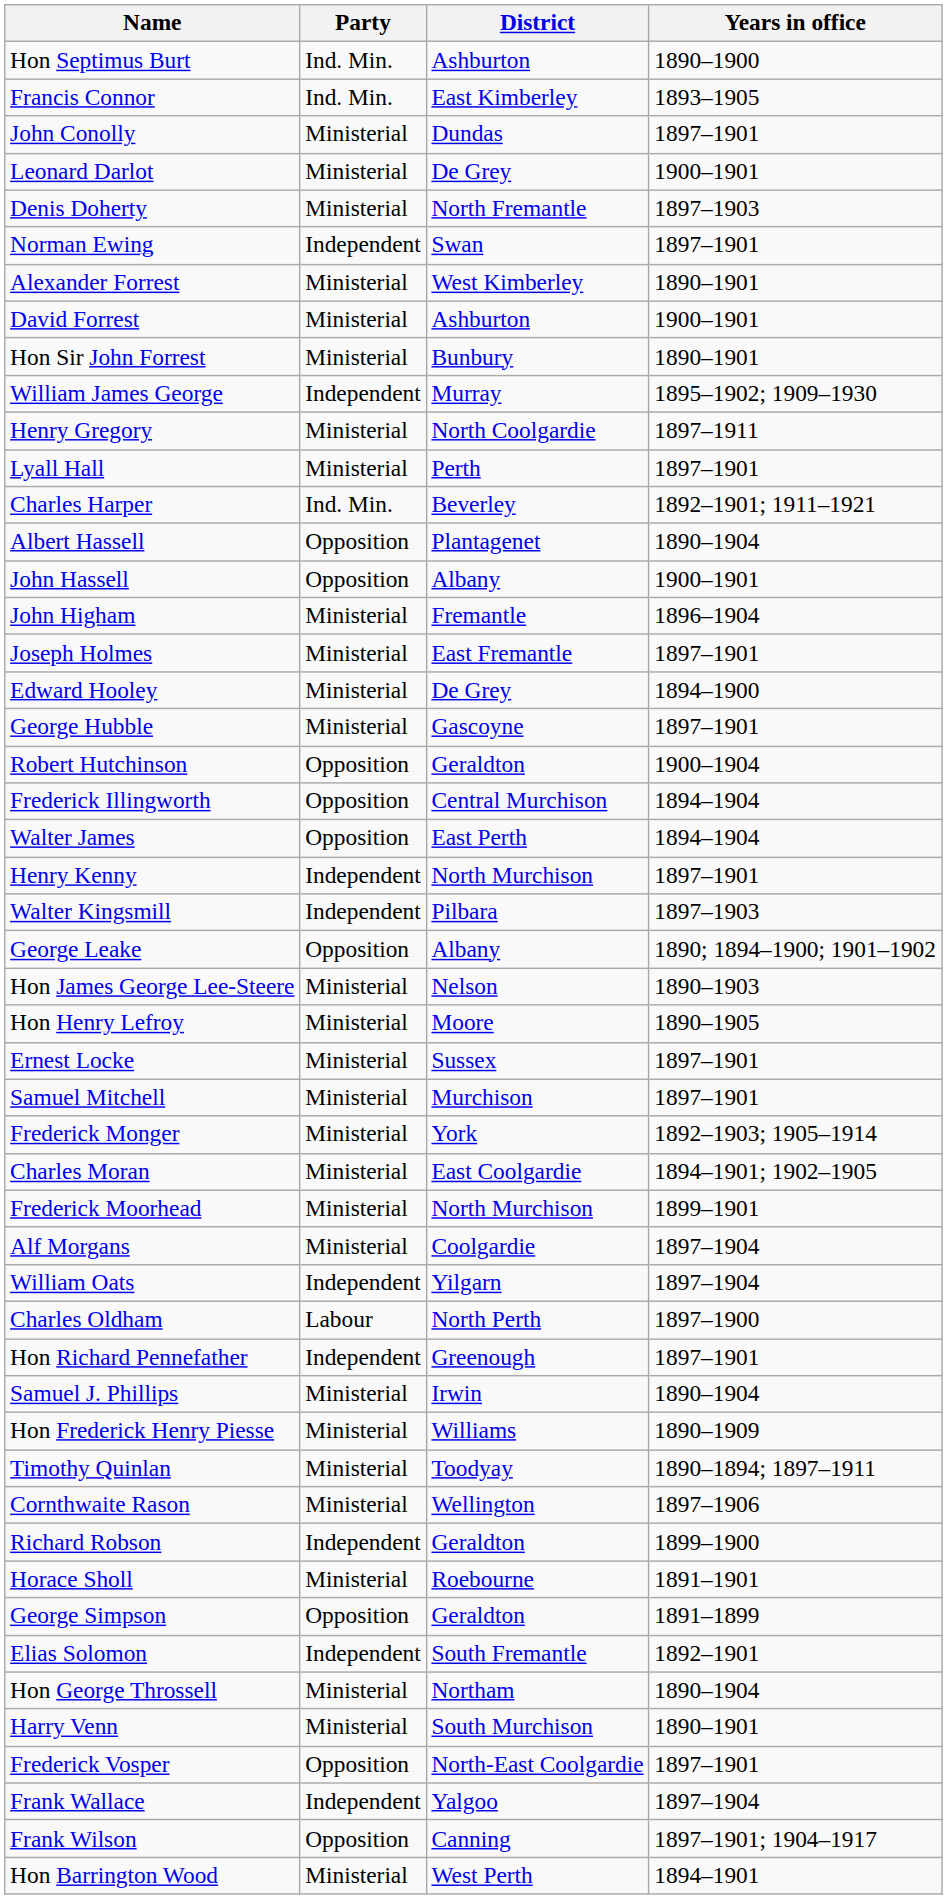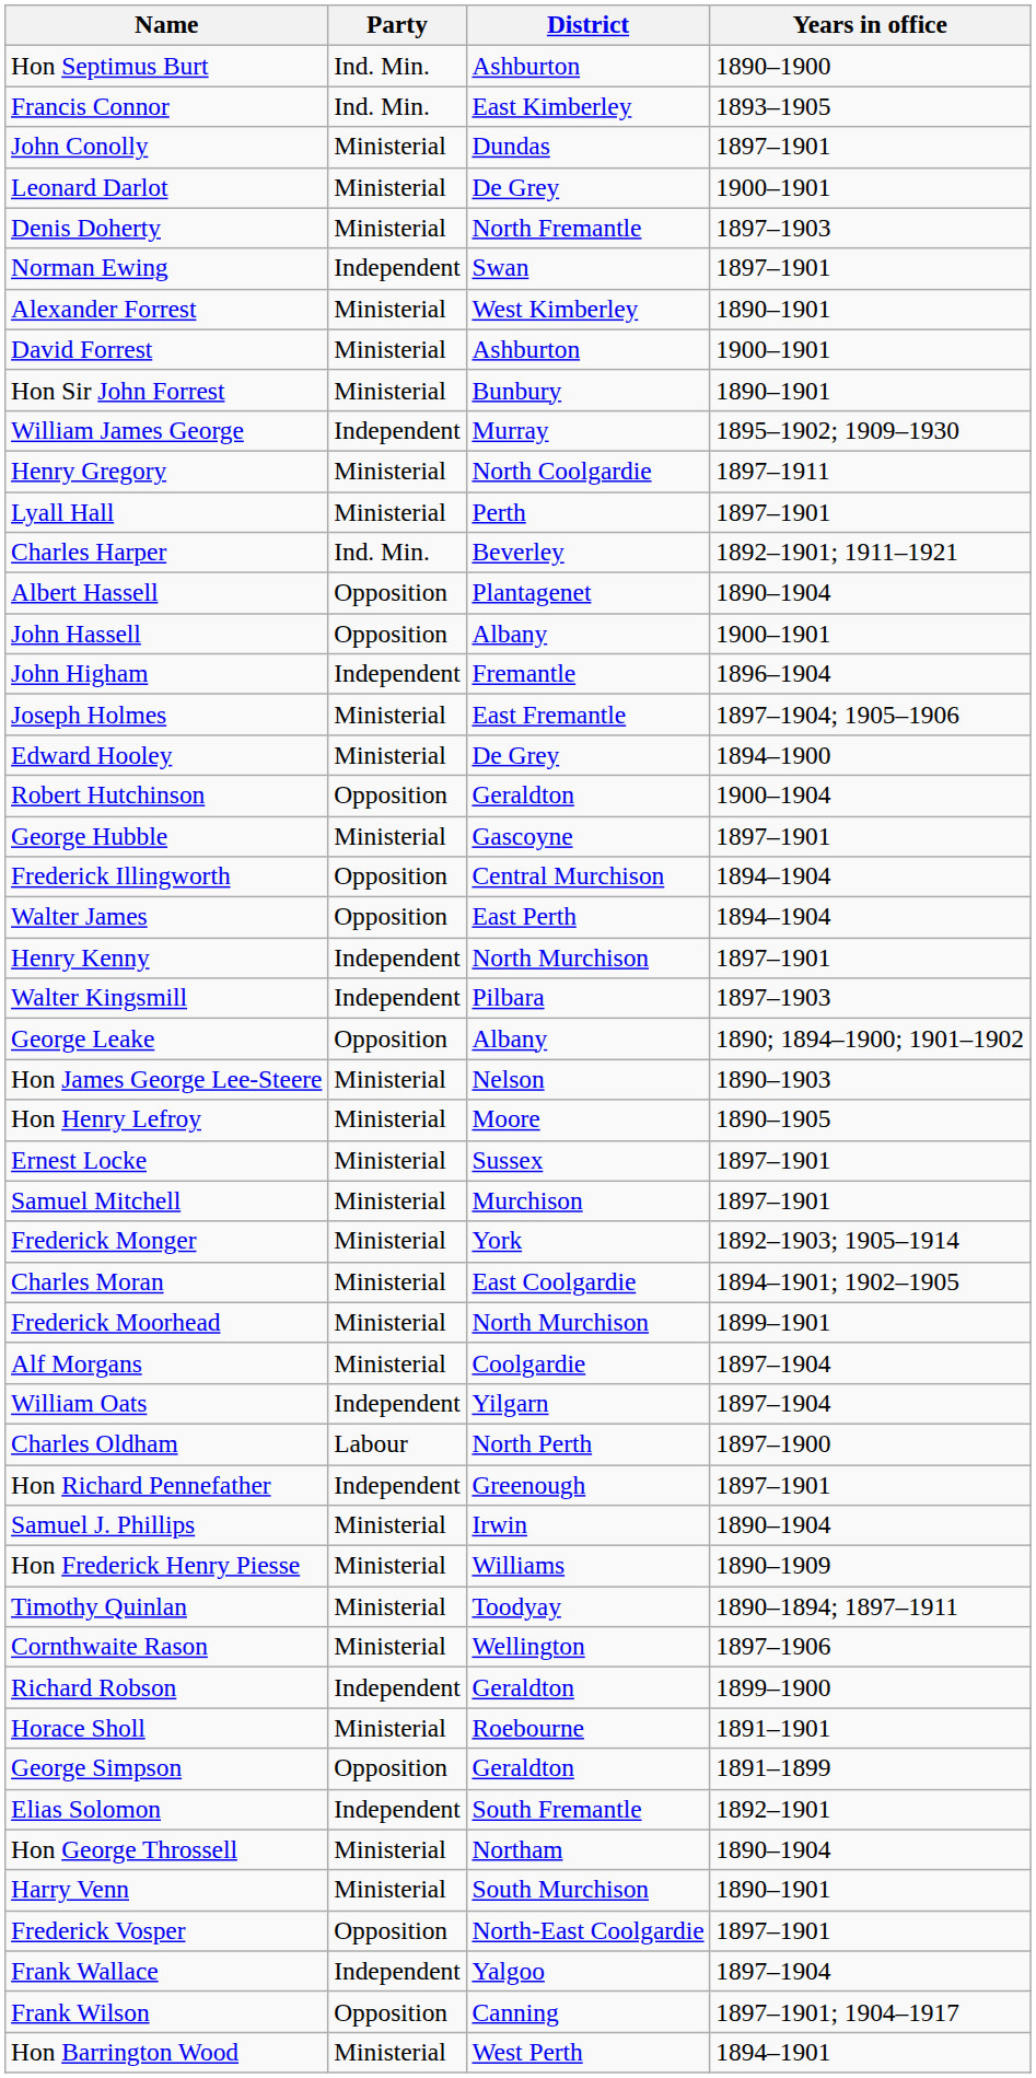John Higham | Party: Ministerial -> Independent
Joseph Holmes | Years in office: 1897–1901 -> 1897–1904; 1905–1906
rows swapped: George Hubble <-> Robert Hutchinson
